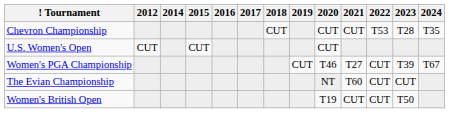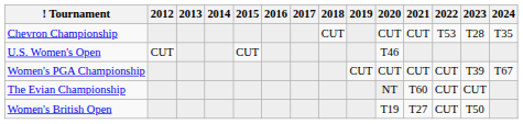+ column: 2013
U.S. Women's Open | 2020: CUT -> T46
Women's PGA Championship | 2020: T46 -> CUT
Women's PGA Championship | 2021: T27 -> CUT
Women's British Open | 2021: CUT -> T27
